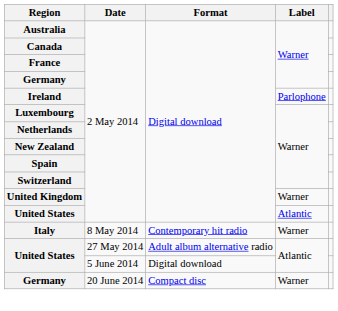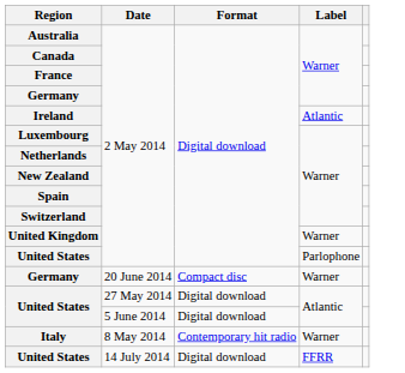Ireland | Label: Parlophone -> Atlantic
United States / 2 May 2014 | Label: Atlantic -> Parlophone
rows swapped: Italy <-> Germany / 20 June 2014
United States / 27 May 2014 | Format: Adult album alternative radio -> Digital download
+ row: United States | 14 July 2014 | Digital download | FFRR
